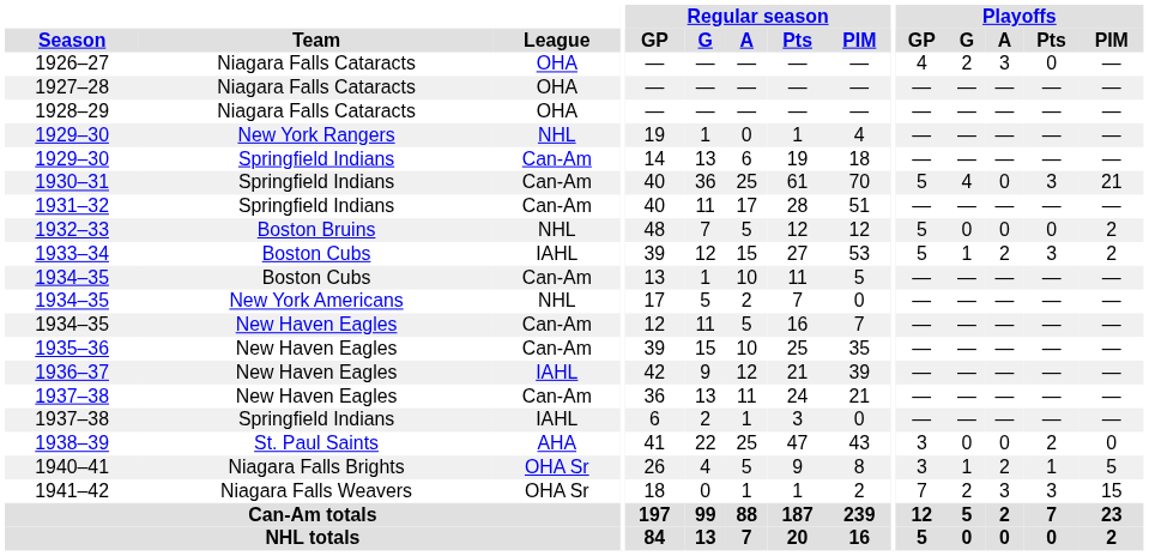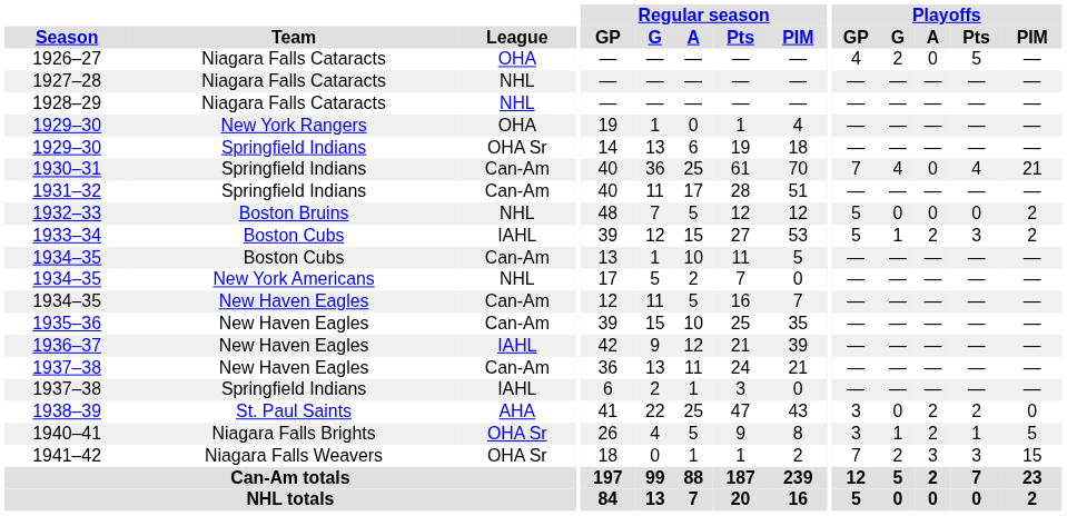1926–27 | Playoffs / A: 3 -> 0
1926–27 | Playoffs / Pts: 0 -> 5
1927–28 | League: OHA -> NHL
1928–29 | League: OHA -> NHL
1929–30 / New York Rangers | League: NHL -> OHA
1929–30 / Springfield Indians | League: Can-Am -> OHA Sr
1930–31 | Playoffs / GP: 5 -> 7
1930–31 | Playoffs / Pts: 3 -> 4
1938–39 | Playoffs / A: 0 -> 2
